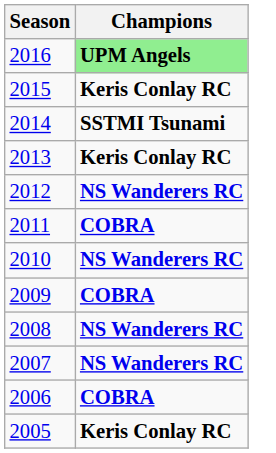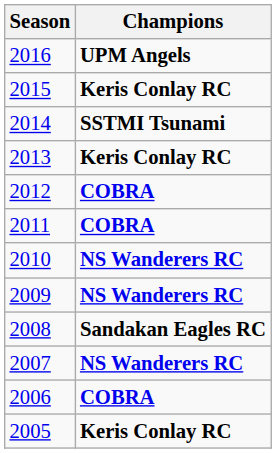2016 | Champions: lightgreen background -> no background
2012 | Champions: NS Wanderers RC -> COBRA
2009 | Champions: COBRA -> NS Wanderers RC
2008 | Champions: NS Wanderers RC -> Sandakan Eagles RC
